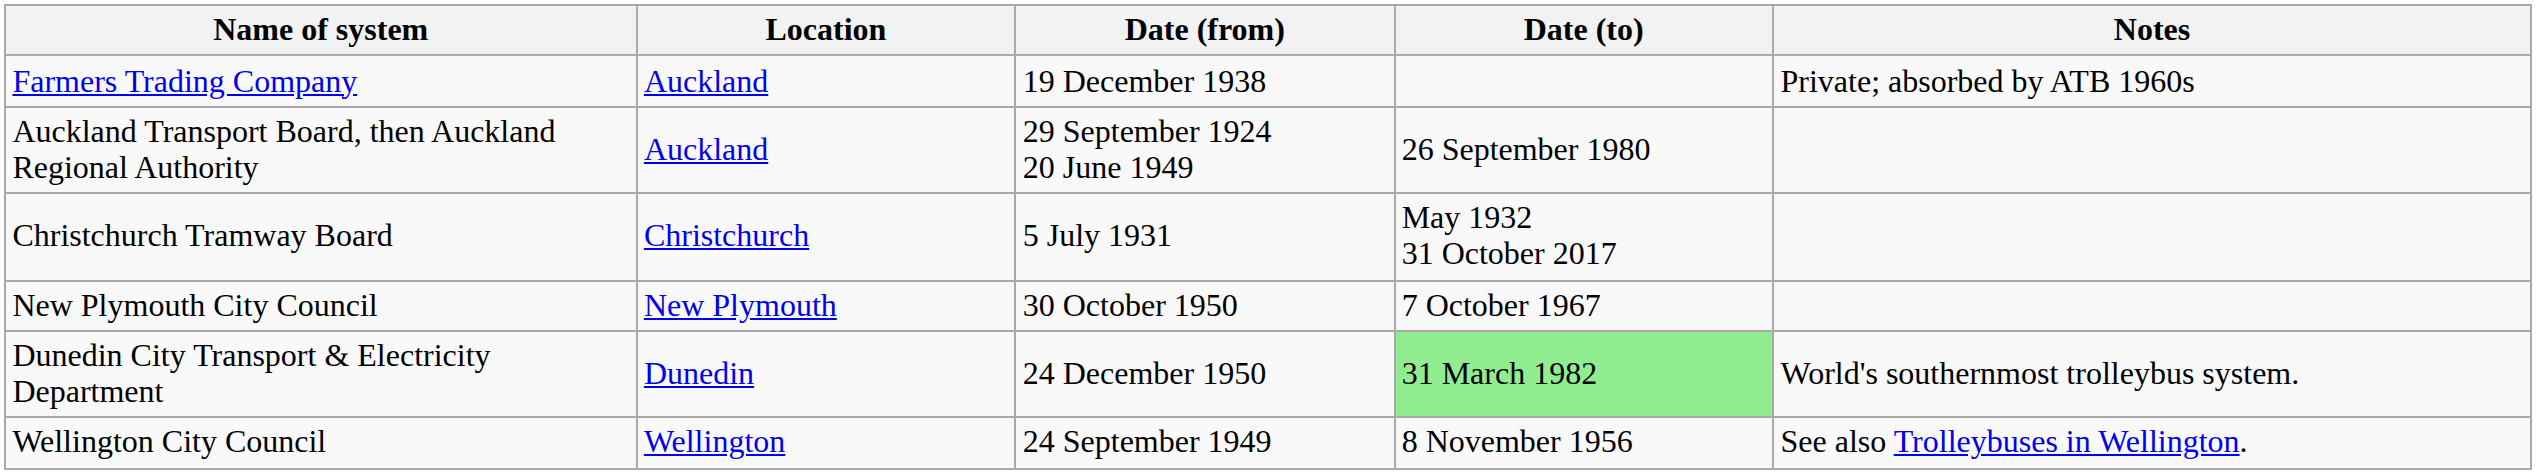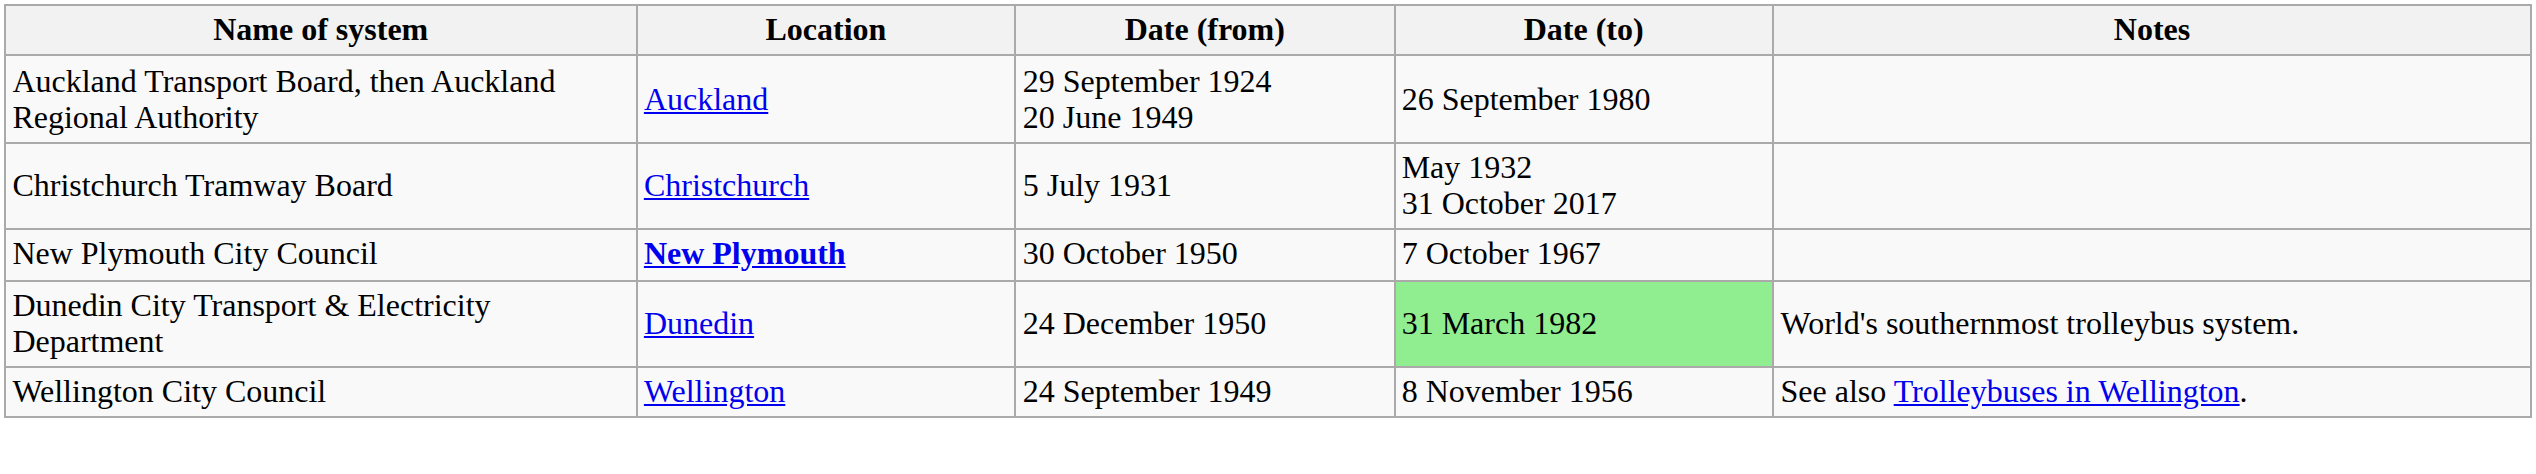- row: Farmers Trading Company | Auckland | 19 December 1938 | Private; absorbed by ATB 1960s
New Plymouth City Council | Location: normal -> bold
